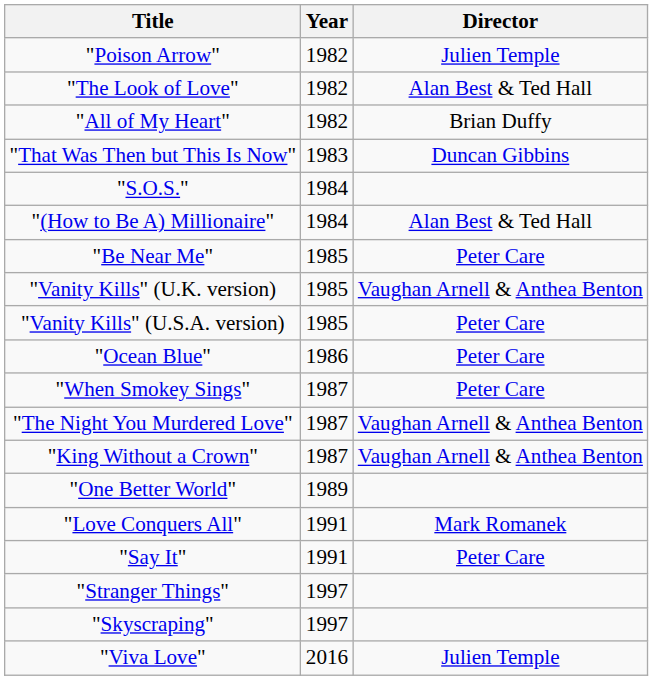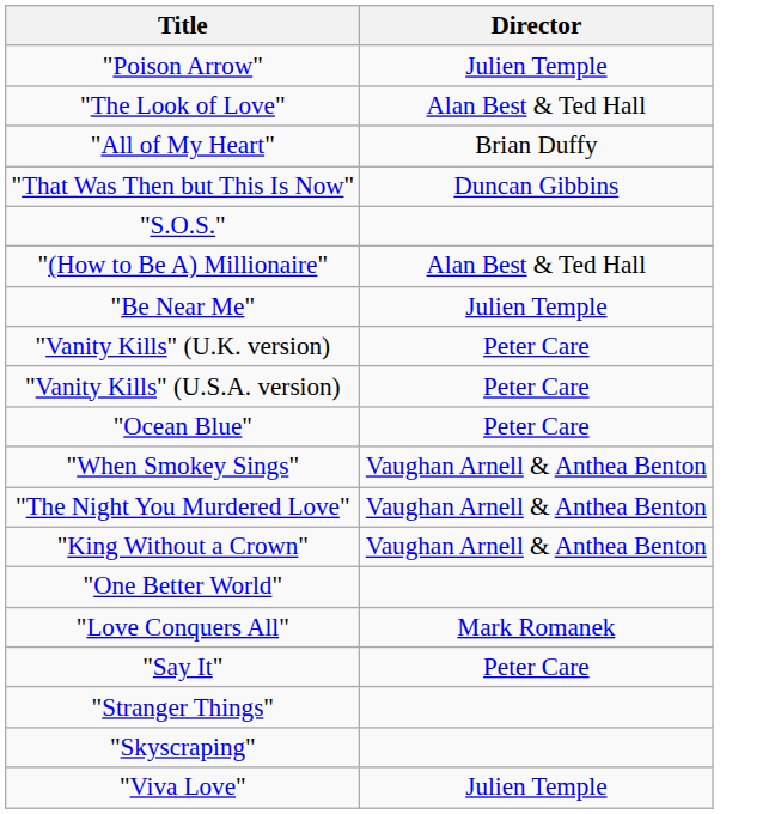- column: Year | 1982 | 1982 | 1982 | 1983 | 1984 | 1984 | 1985 | 1985 | 1985 | 1986 | 1987 | 1987 | 1987 | 1989 | 1991 | 1991 | 1997 | 1997 | 2016
"Be Near Me" | Director: Peter Care -> Julien Temple
"Vanity Kills" (U.K. version) | Director: Vaughan Arnell & Anthea Benton -> Peter Care
"When Smokey Sings" | Director: Peter Care -> Vaughan Arnell & Anthea Benton
